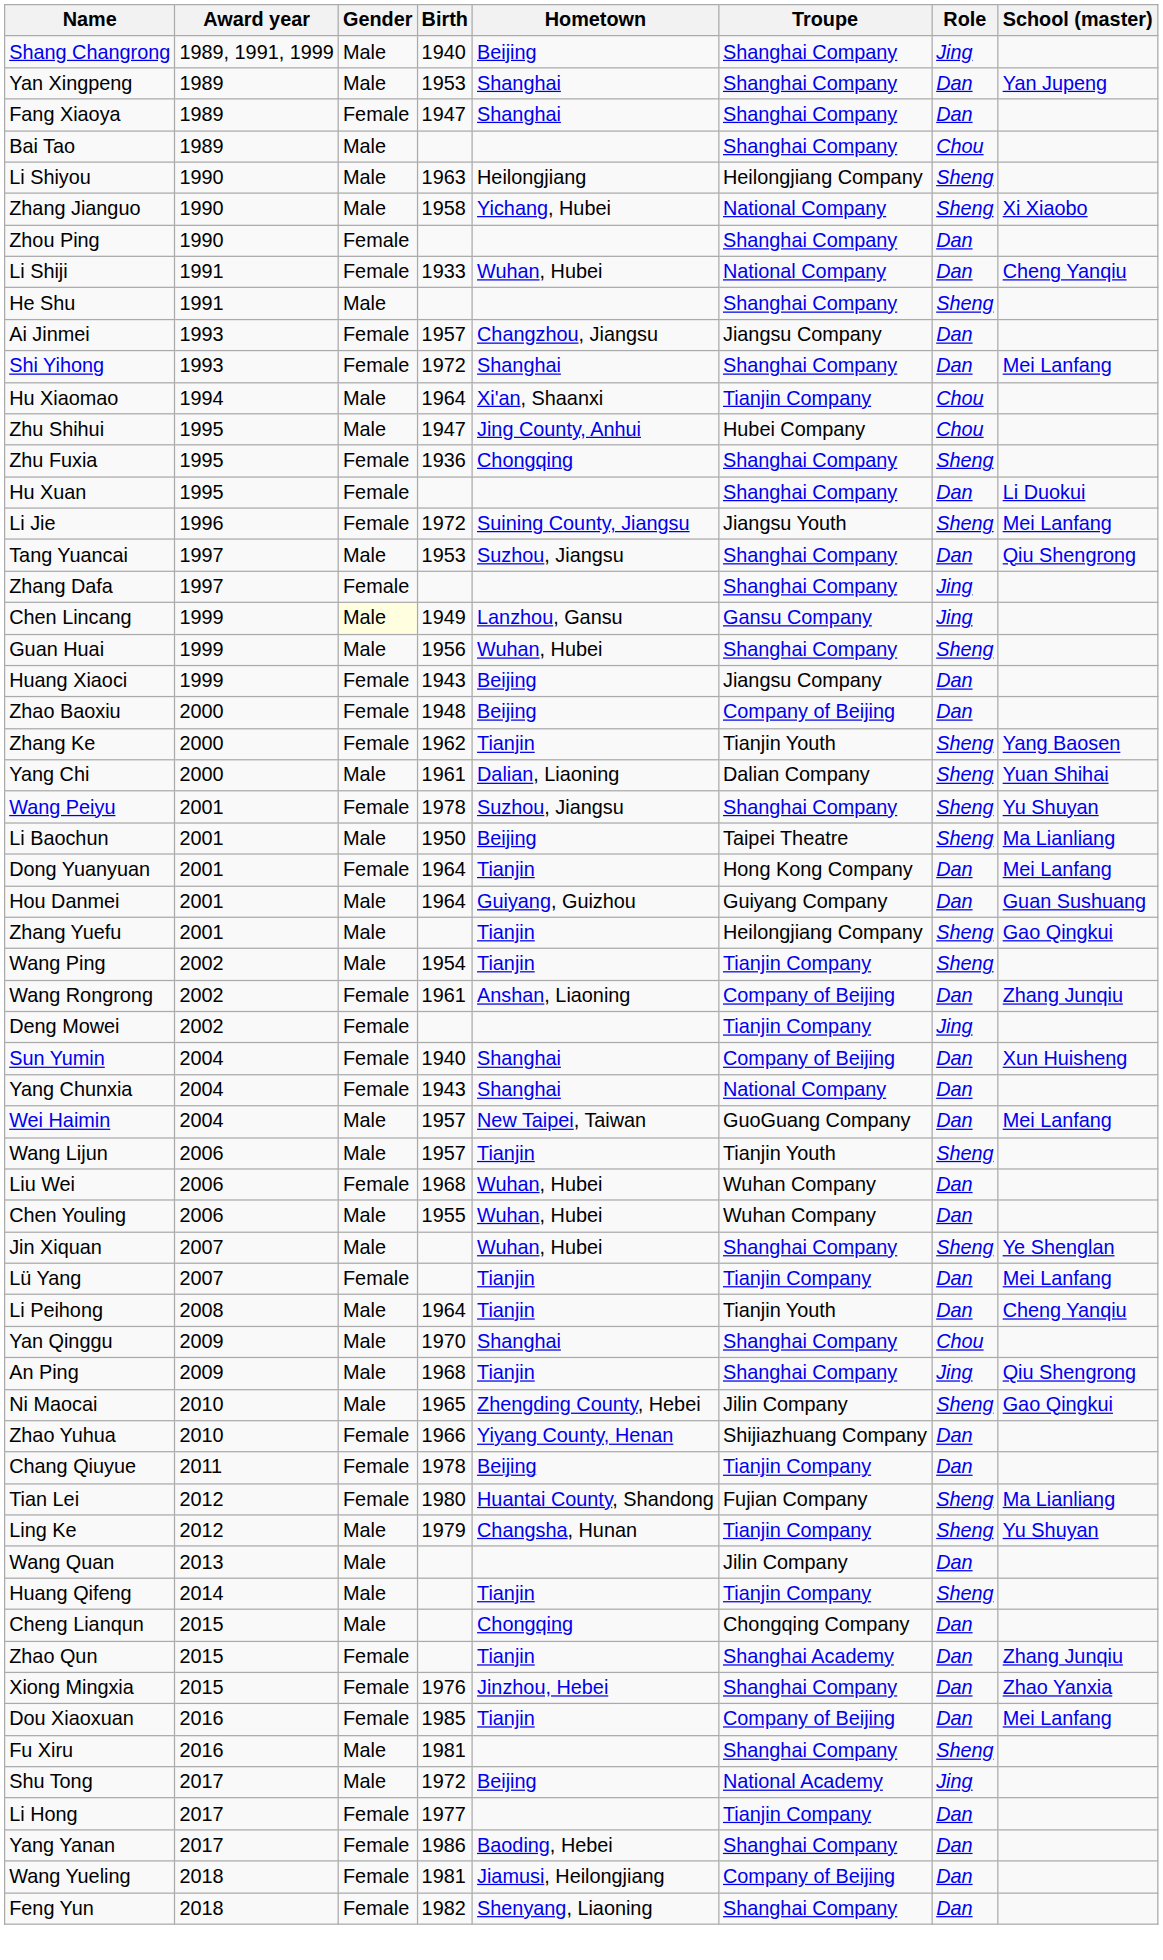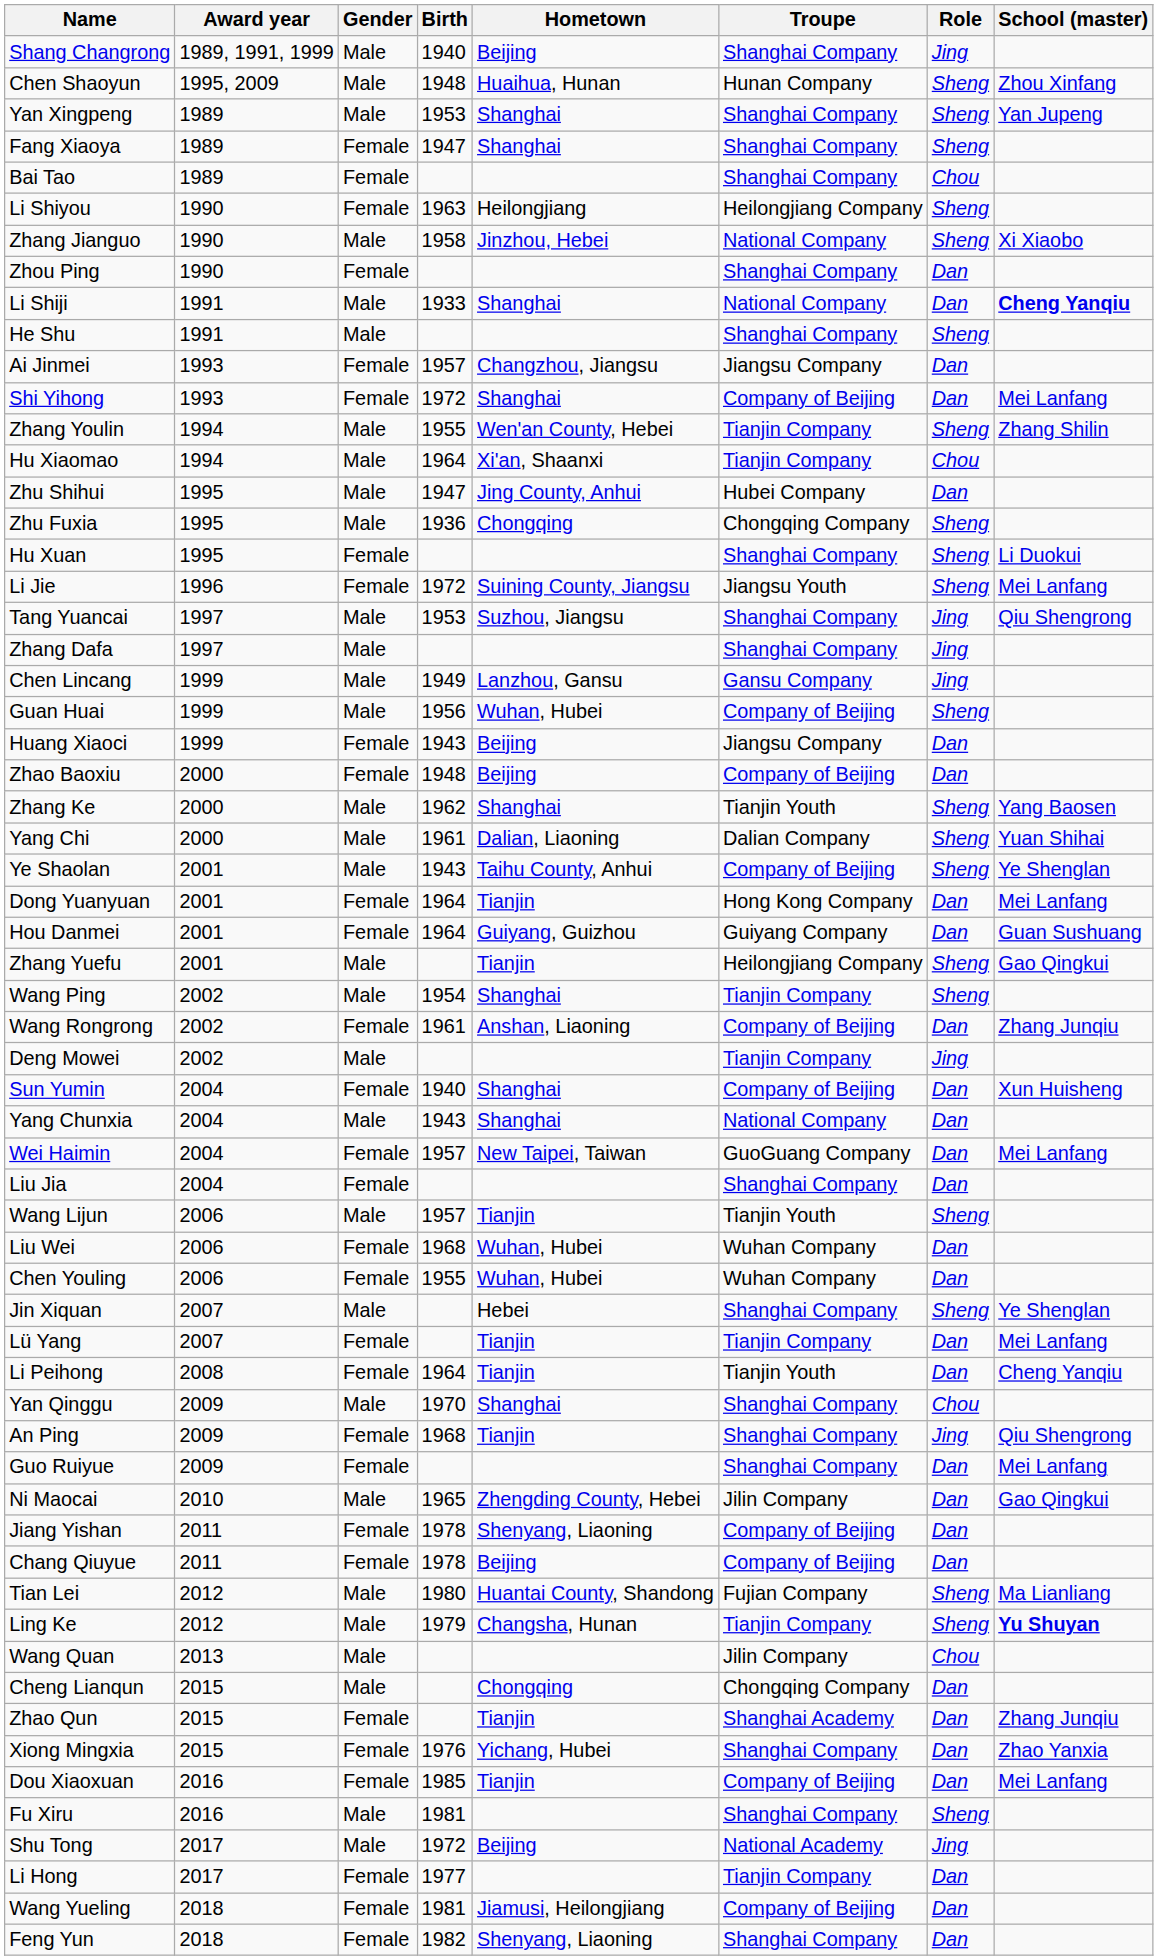+ row: Chen Shaoyun | 1995, 2009 | Male | 1948 | Huaihua, Hunan | Hunan Company | Sheng | Zhou Xinfang
Yan Xingpeng | Role: Dan -> Sheng
Fang Xiaoya | Role: Dan -> Sheng
Bai Tao | Gender: Male -> Female
Li Shiyou | Gender: Male -> Female
Zhang Jianguo | Hometown: Yichang, Hubei -> Jinzhou, Hebei
Li Shiji | Gender: Female -> Male
Li Shiji | Hometown: Wuhan, Hubei -> Shanghai
Li Shiji | School (master): normal -> bold
Shi Yihong | Troupe: Shanghai Company -> Company of Beijing
+ row: Zhang Youlin | 1994 | Male | 1955 | Wen'an County, Hebei | Tianjin Company | Sheng | Zhang Shilin
Zhu Shihui | Role: Chou -> Dan
Zhu Fuxia | Gender: Female -> Male
Zhu Fuxia | Troupe: Shanghai Company -> Chongqing Company
Hu Xuan | Role: Dan -> Sheng
Tang Yuancai | Role: Dan -> Jing
Zhang Dafa | Gender: Female -> Male
Chen Lincang | Gender: lightyellow background -> no background
Guan Huai | Troupe: Shanghai Company -> Company of Beijing
Zhang Ke | Gender: Female -> Male
Zhang Ke | Hometown: Tianjin -> Shanghai
+ row: Ye Shaolan | 2001 | Male | 1943 | Taihu County, Anhui | Company of Beijing | Sheng | Ye Shenglan
- row: Wang Peiyu | 2001 | Female | 1978 | Suzhou, Jiangsu | Shanghai Company | Sheng | Yu Shuyan
- row: Li Baochun | 2001 | Male | 1950 | Beijing | Taipei Theatre | Sheng | Ma Lianliang
Hou Danmei | Gender: Male -> Female
Wang Ping | Hometown: Tianjin -> Shanghai
Deng Mowei | Gender: Female -> Male
Yang Chunxia | Gender: Female -> Male
Wei Haimin | Gender: Male -> Female
+ row: Liu Jia | 2004 | Female | Shanghai Company | Dan
Chen Youling | Gender: Male -> Female
Jin Xiquan | Hometown: Wuhan, Hubei -> Hebei
Li Peihong | Gender: Male -> Female
An Ping | Gender: Male -> Female
+ row: Guo Ruiyue | 2009 | Female | Shanghai Company | Dan | Mei Lanfang
Ni Maocai | Role: Sheng -> Dan
- row: Zhao Yuhua | 2010 | Female | 1966 | Yiyang County, Henan | Shijiazhuang Company | Dan
+ row: Jiang Yishan | 2011 | Female | 1978 | Shenyang, Liaoning | Company of Beijing | Dan
Chang Qiuyue | Troupe: Tianjin Company -> Company of Beijing
Tian Lei | Gender: Female -> Male
Ling Ke | School (master): normal -> bold
Wang Quan | Role: Dan -> Chou
- row: Huang Qifeng | 2014 | Male | Tianjin | Tianjin Company | Sheng
Xiong Mingxia | Hometown: Jinzhou, Hebei -> Yichang, Hubei
- row: Yang Yanan | 2017 | Female | 1986 | Baoding, Hebei | Shanghai Company | Dan
